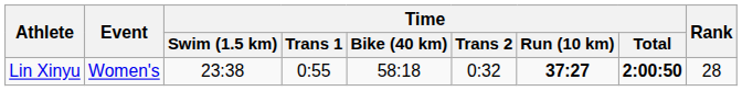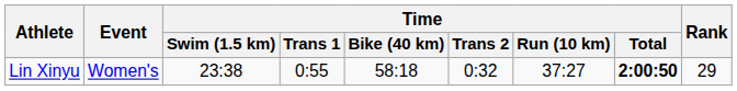Lin Xinyu | Time / Run (10 km): bold -> normal
Lin Xinyu | Rank: 28 -> 29
